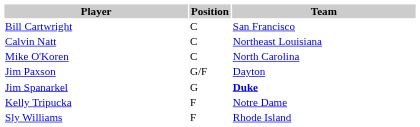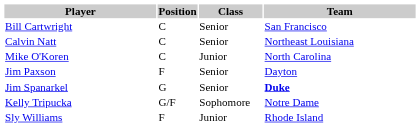+ column: Class | Senior | Senior | Junior | Senior | Senior | Sophomore | Junior
Jim Paxson | Position: G/F -> F
Kelly Tripucka | Position: F -> G/F
